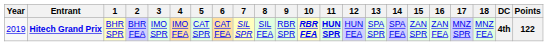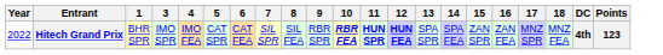- column: 2 | BHR FEA
Hitech Grand Prix | Year: 2019 -> 2022
Hitech Grand Prix | 12: normal -> bold
Hitech Grand Prix | Points: 122 -> 123
